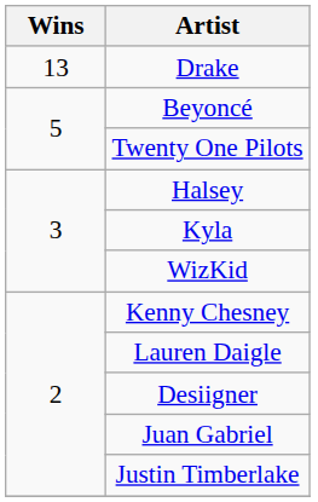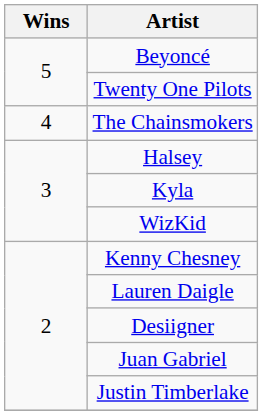- row: 13 | Drake
+ row: 4 | The Chainsmokers
